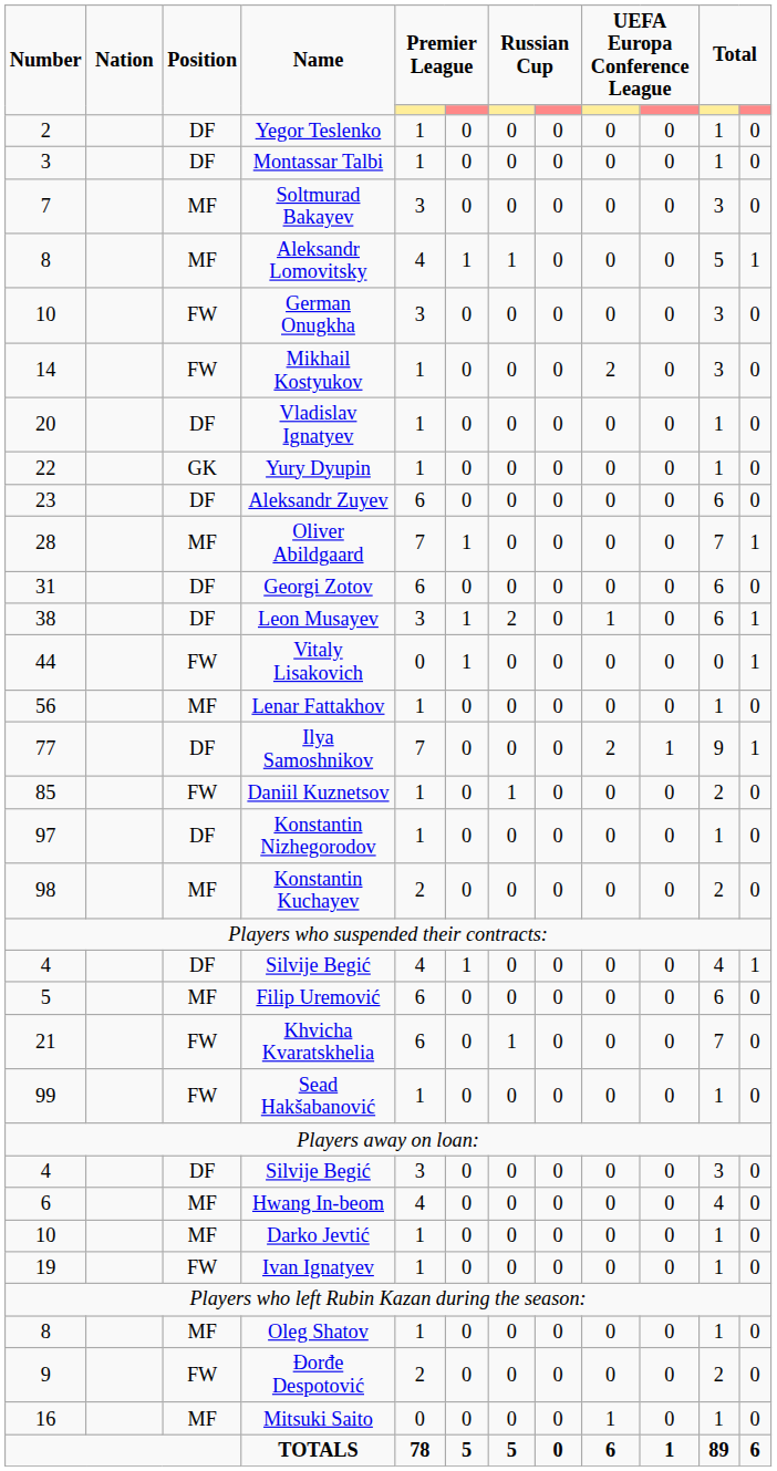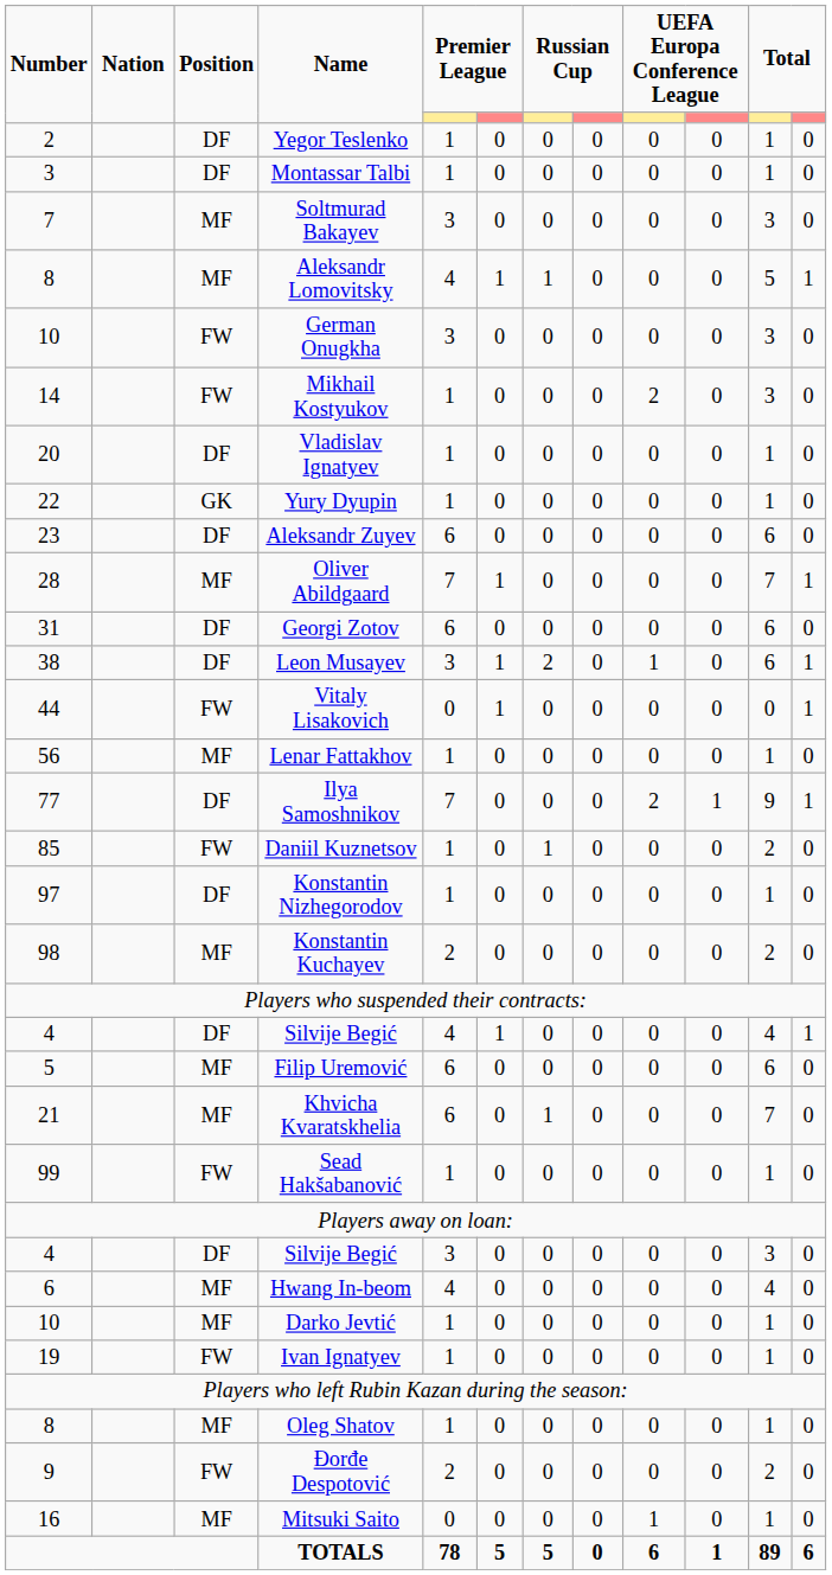Khvicha Kvaratskhelia | Position: FW -> MF
